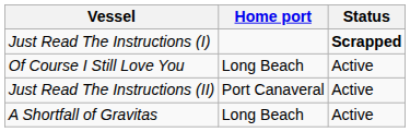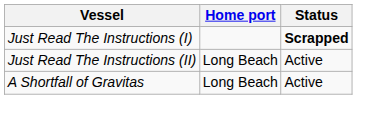- row: Of Course I Still Love You | Long Beach | Active
Just Read The Instructions (II) | Home port: Port Canaveral -> Long Beach
